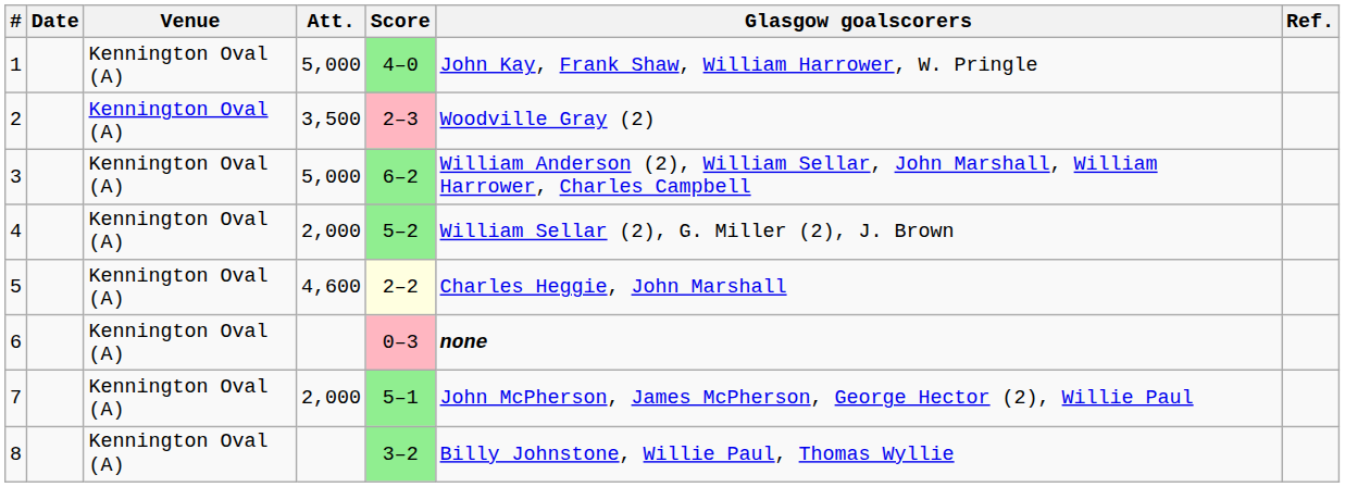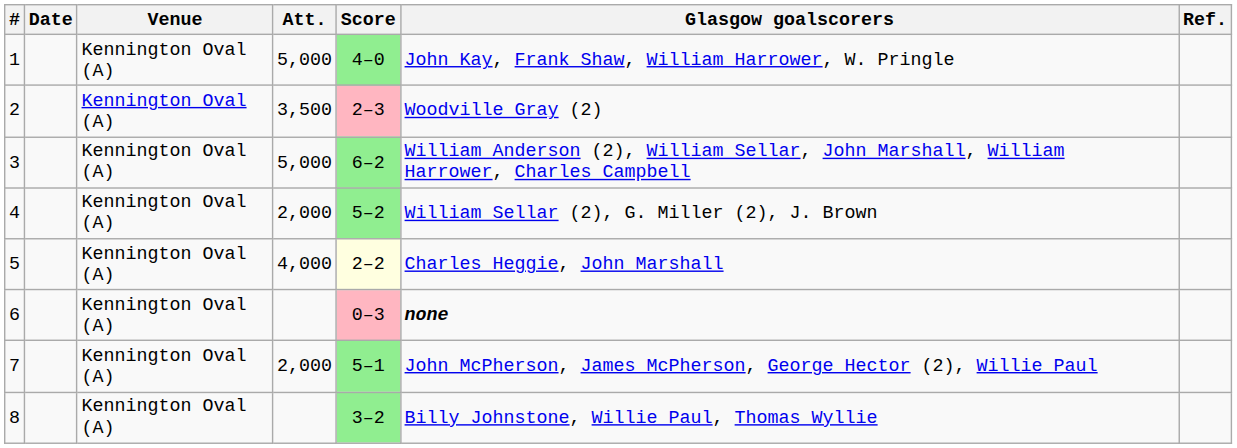5 | Att.: 4,600 -> 4,000
